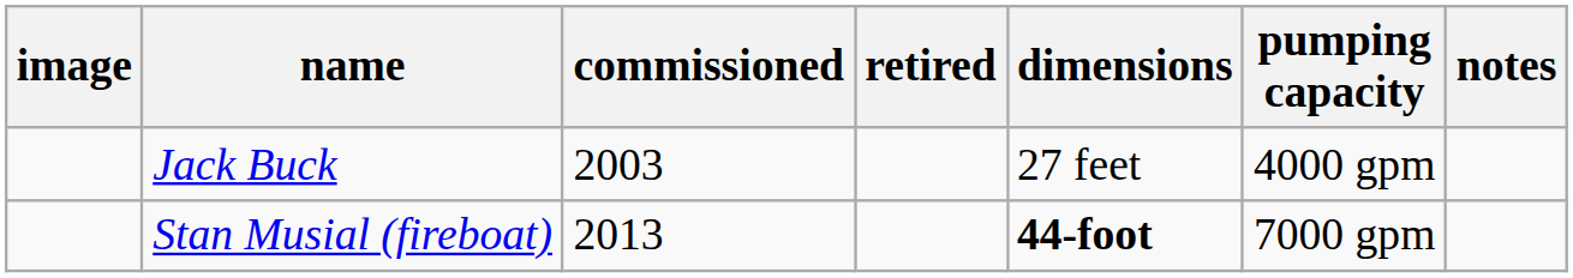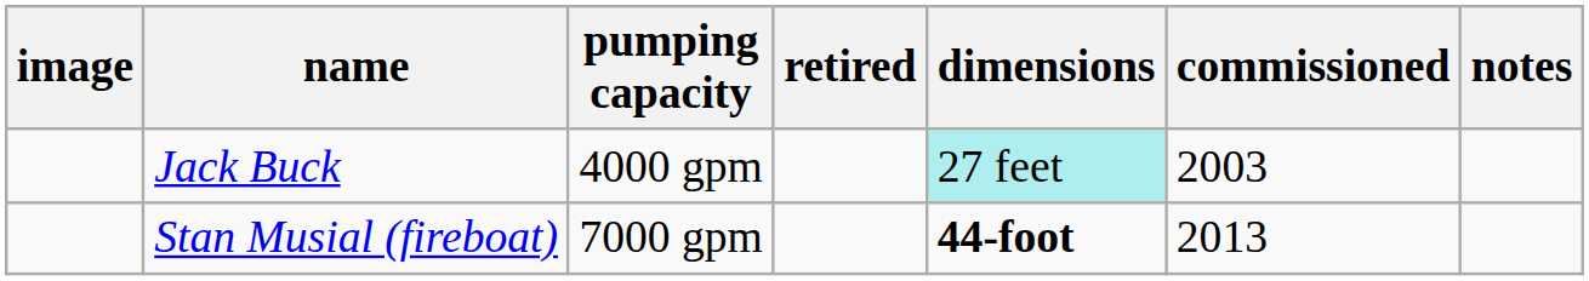columns swapped: commissioned <-> pumping capacity
Jack Buck | dimensions: no background -> paleturquoise background
